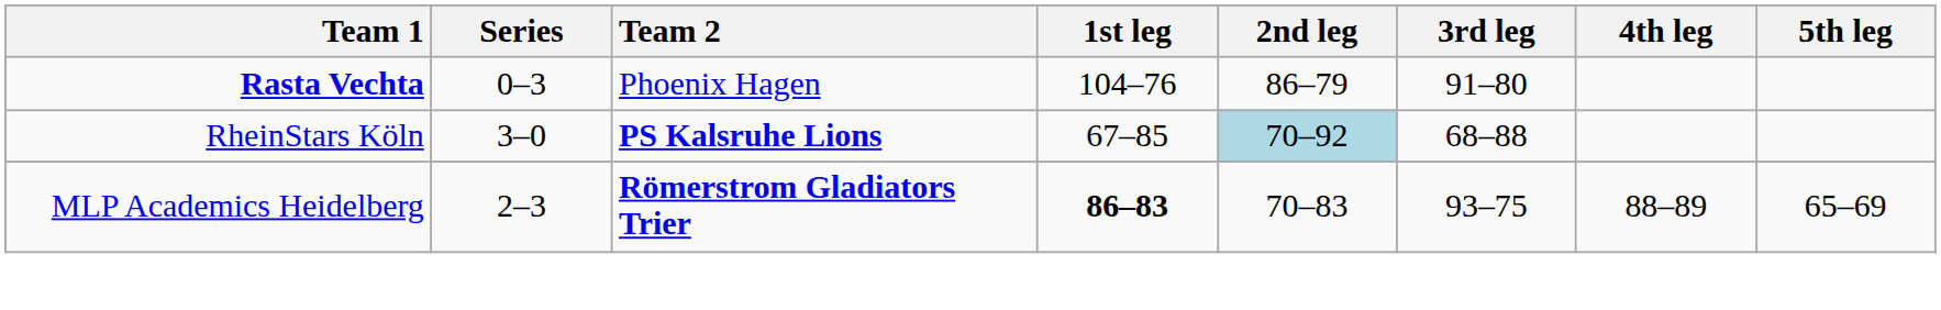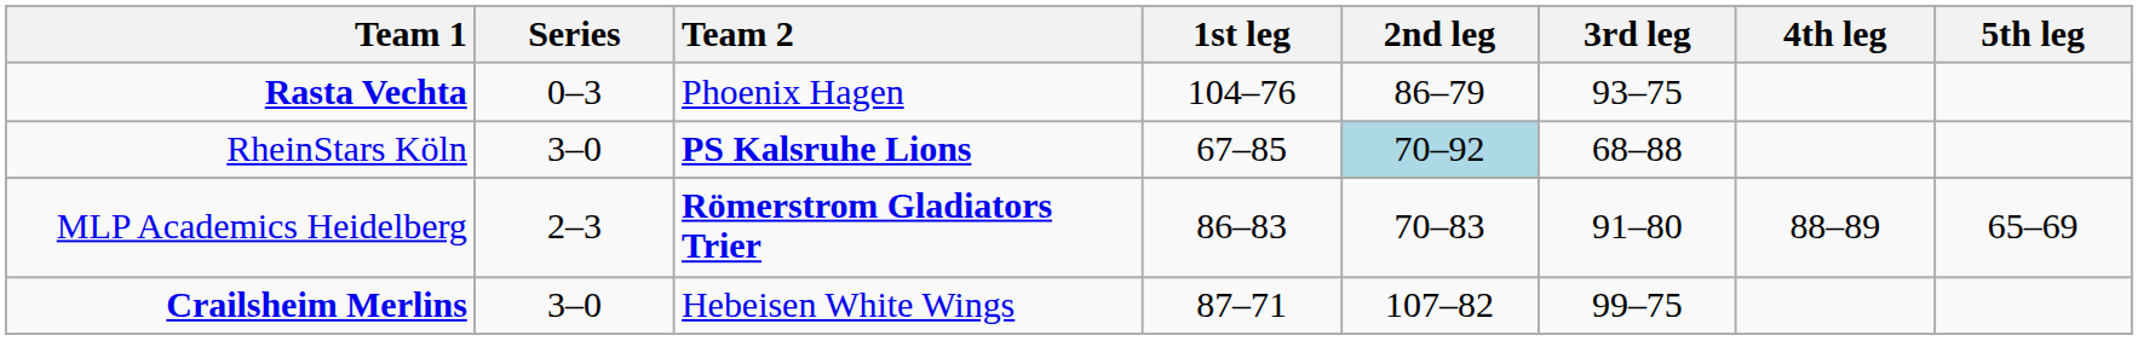Rasta Vechta | 3rd leg: 91–80 -> 93–75
MLP Academics Heidelberg | 1st leg: bold -> normal
MLP Academics Heidelberg | 3rd leg: 93–75 -> 91–80
+ row: Crailsheim Merlins | 3–0 | Hebeisen White Wings | 87–71 | 107–82 | 99–75
